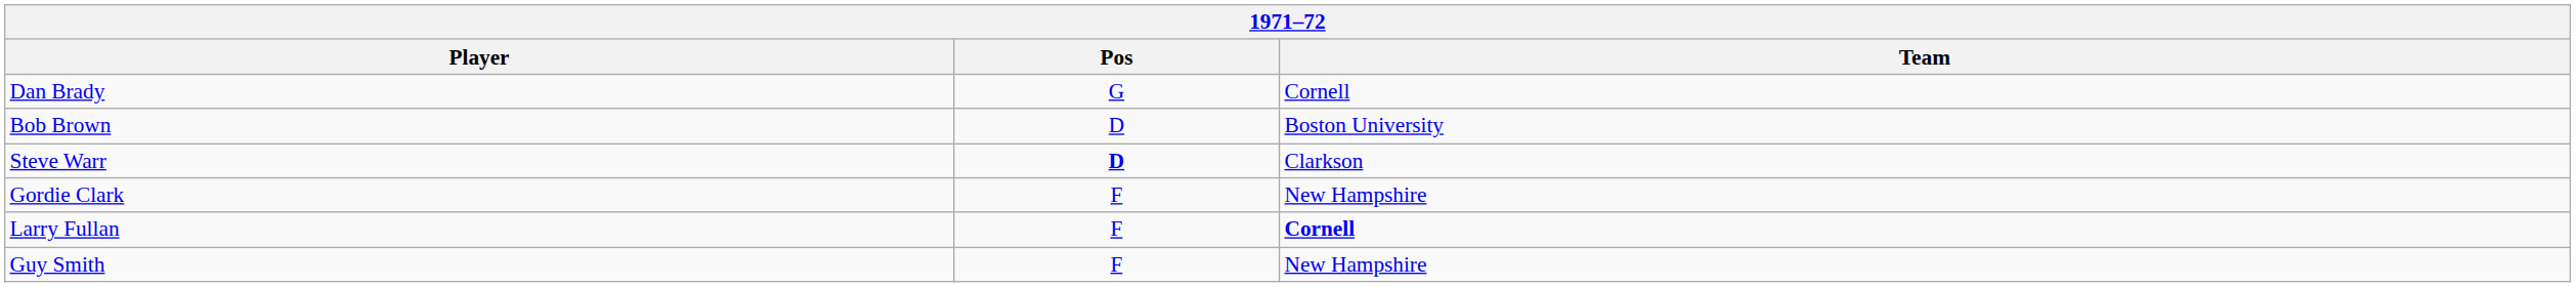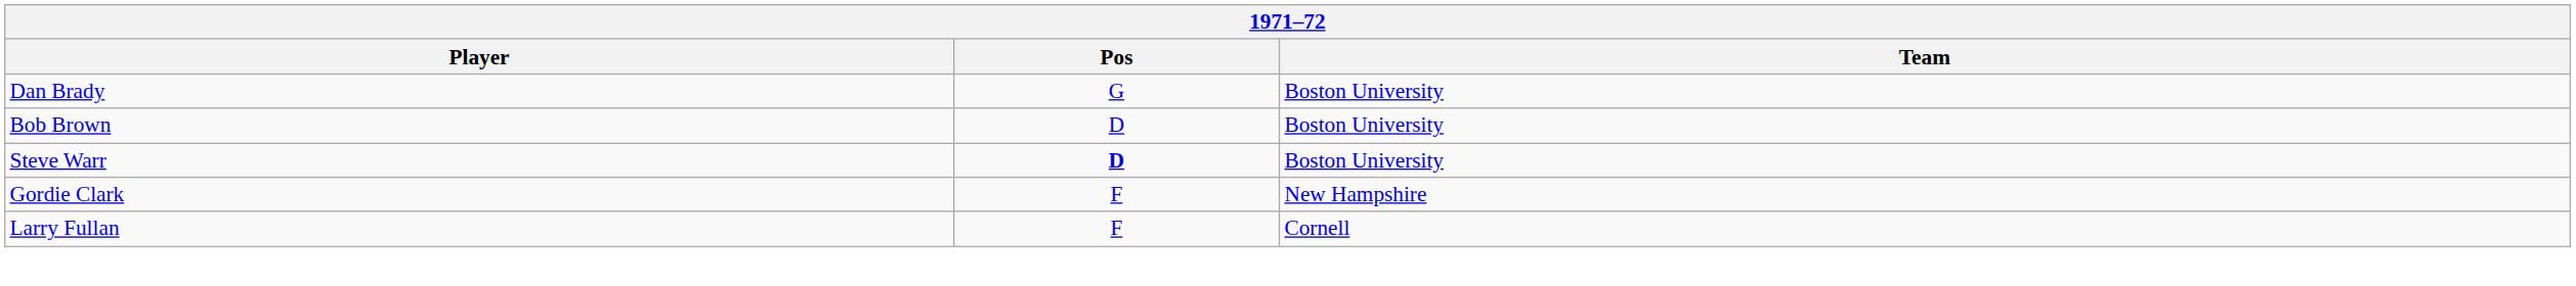Dan Brady | Team: Cornell -> Boston University
Steve Warr | Team: Clarkson -> Boston University
Larry Fullan | Team: bold -> normal
- row: Guy Smith | F | New Hampshire
